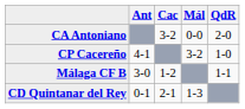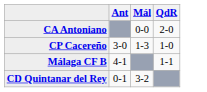- column: Cac | 3-2 | 1-2 | 2-1
CP Cacereño | Ant: 4-1 -> 3-0
CP Cacereño | Mál: 3-2 -> 1-3
Málaga CF B | Ant: 3-0 -> 4-1
CD Quintanar del Rey | Mál: 1-3 -> 3-2
